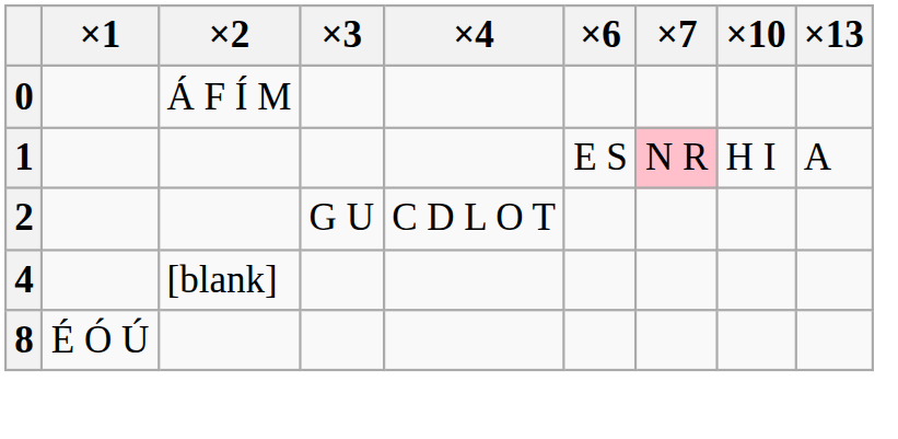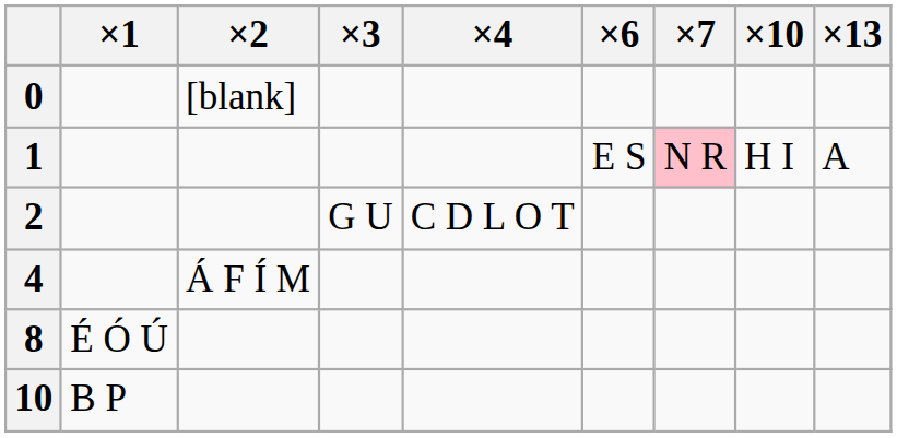0 | ×2: Á F Í M -> [blank]
4 | ×2: [blank] -> Á F Í M
+ row: 10 | B P
